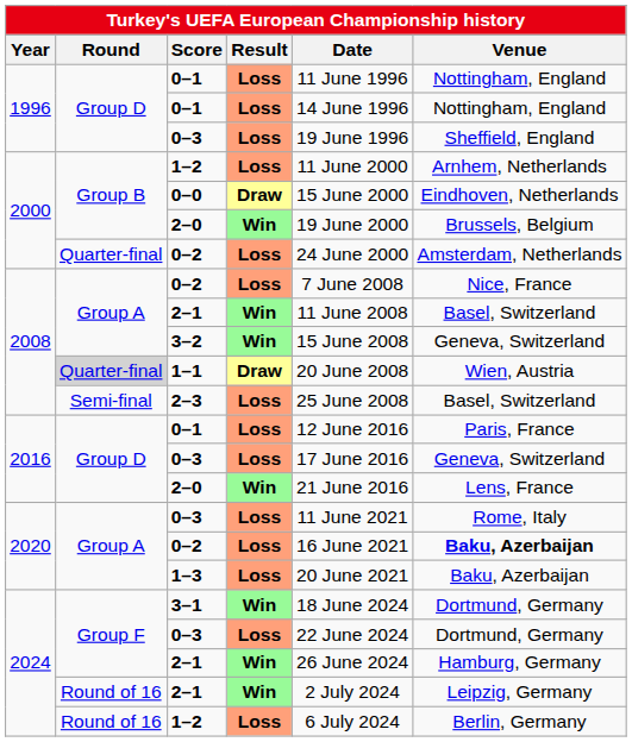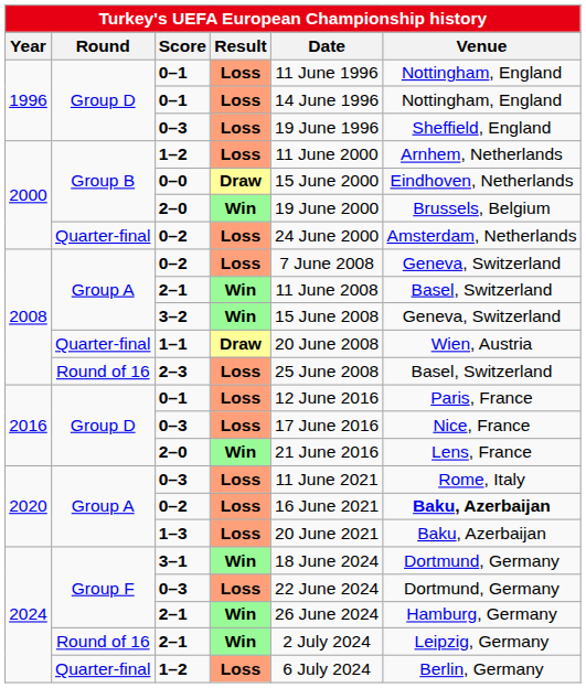2008 / 0–2 | Venue: Nice, France -> Geneva, Switzerland
1–1 | Round: lightgrey background -> no background
2–3 | Round: Semi-final -> Round of 16
2016 / 0–3 | Venue: Geneva, Switzerland -> Nice, France
2024 / 1–2 | Round: Round of 16 -> Quarter-final
